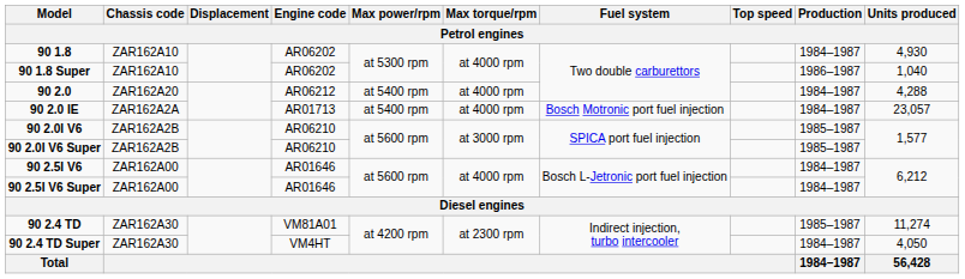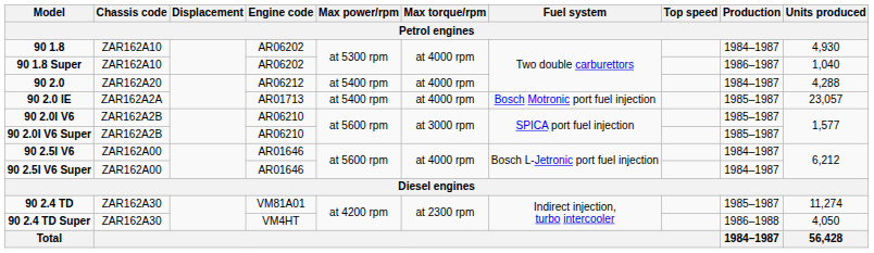90 2.0 IE | Production: 1984–1987 -> 1985–1987
90 2.4 TD Super | Production: 1984–1987 -> 1986–1988
